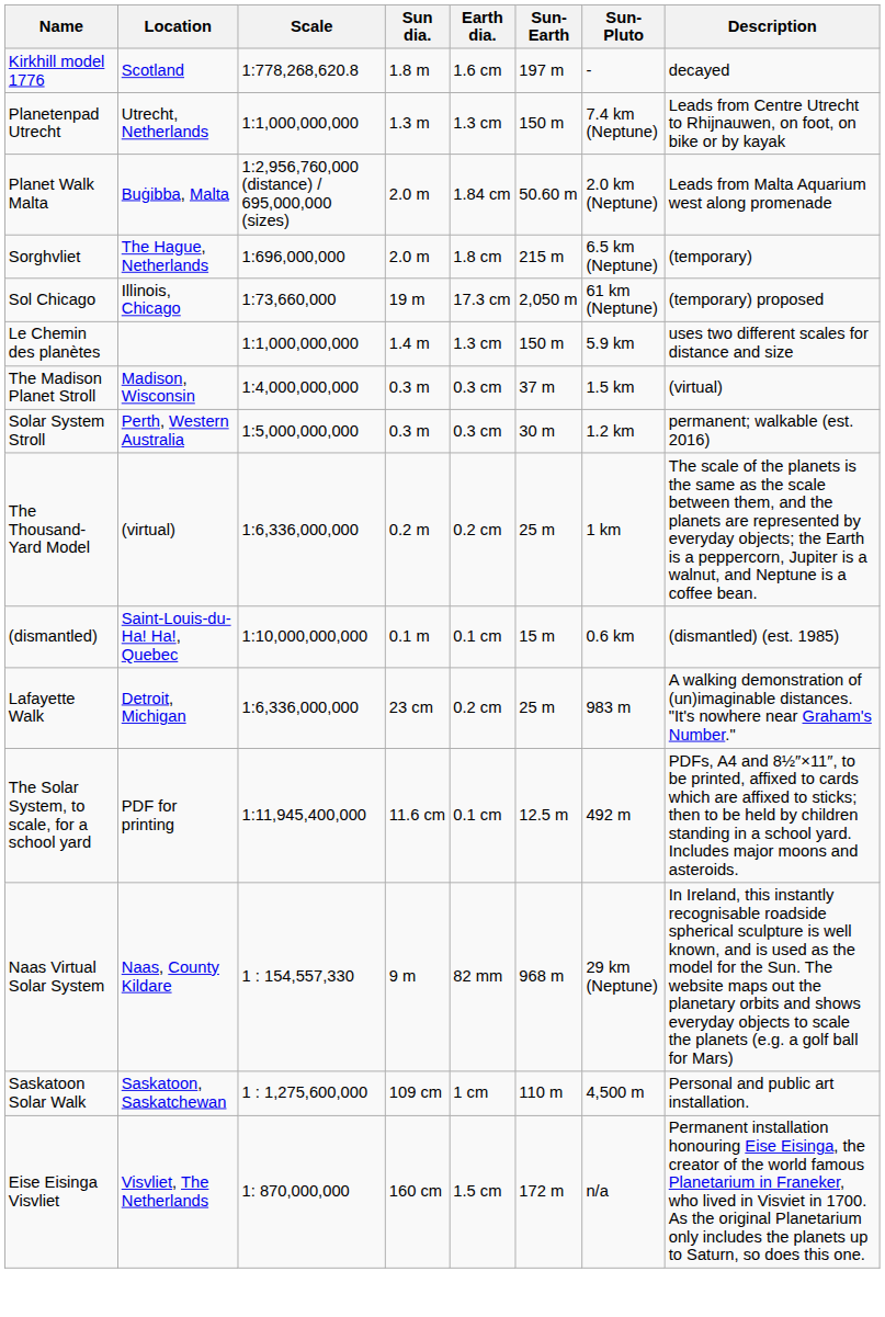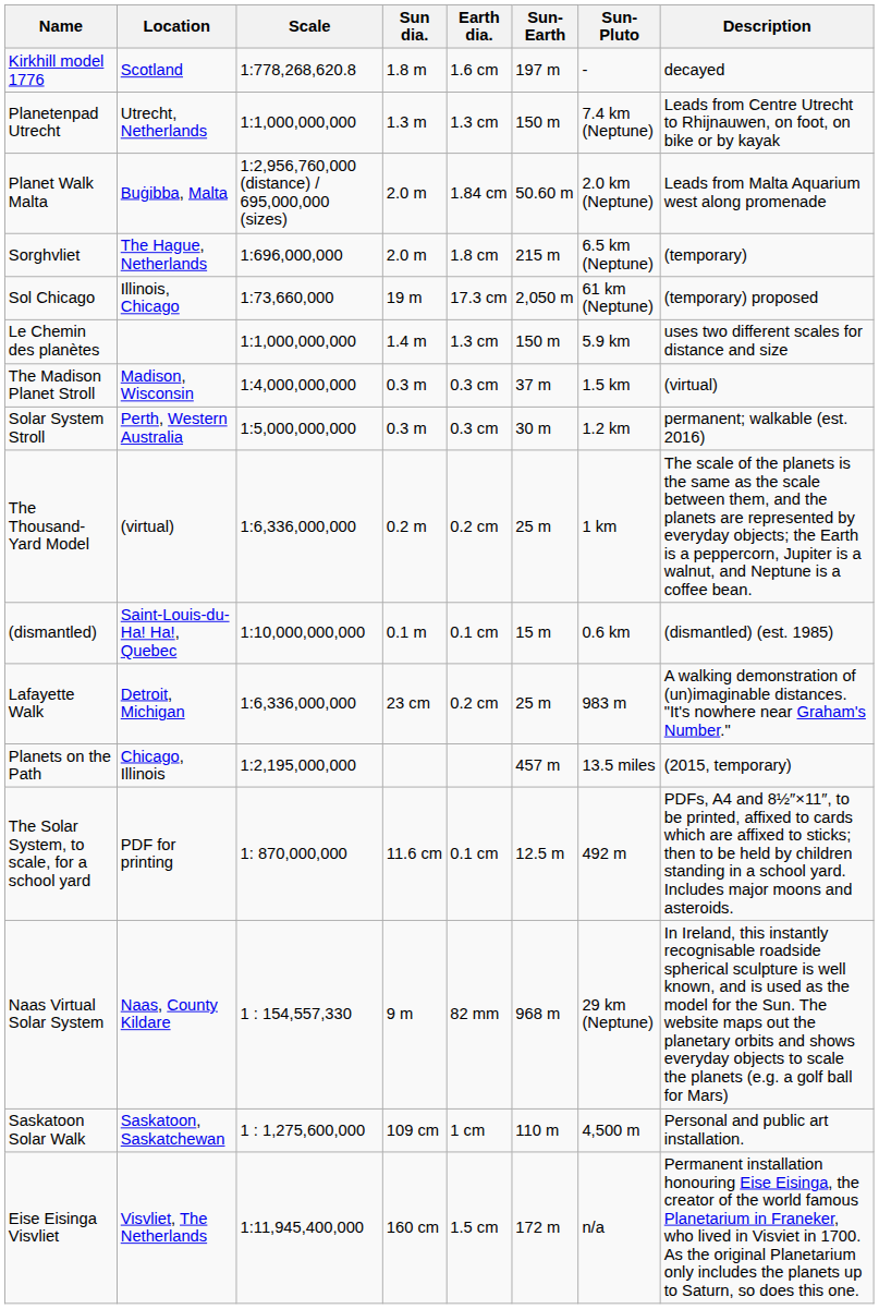+ row: Planets on the Path | Chicago, Illinois | 1:2,195,000,000 | 457 m | 13.5 miles | (2015, temporary)
The Solar System, to scale, for a school yard | Scale: 1:11,945,400,000 -> 1: 870,000,000
Eise Eisinga Visvliet | Scale: 1: 870,000,000 -> 1:11,945,400,000
